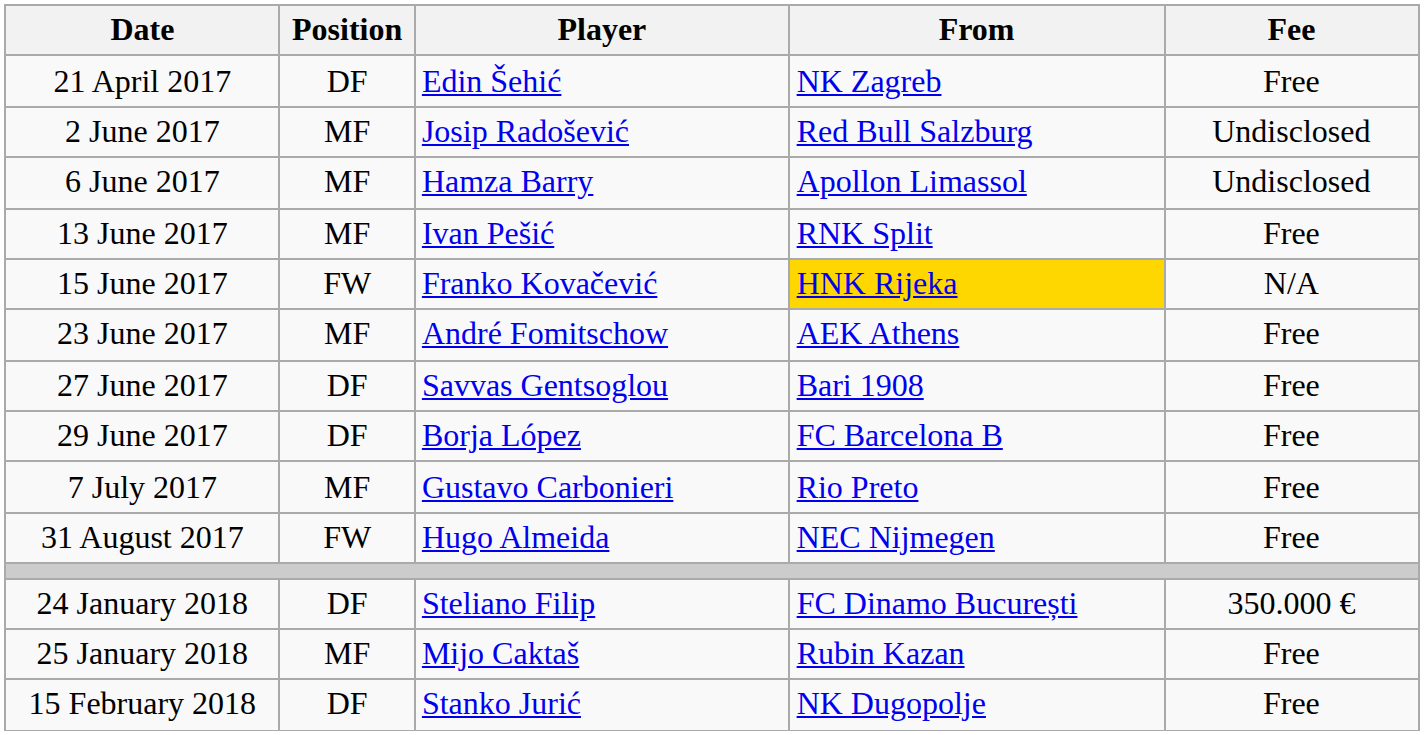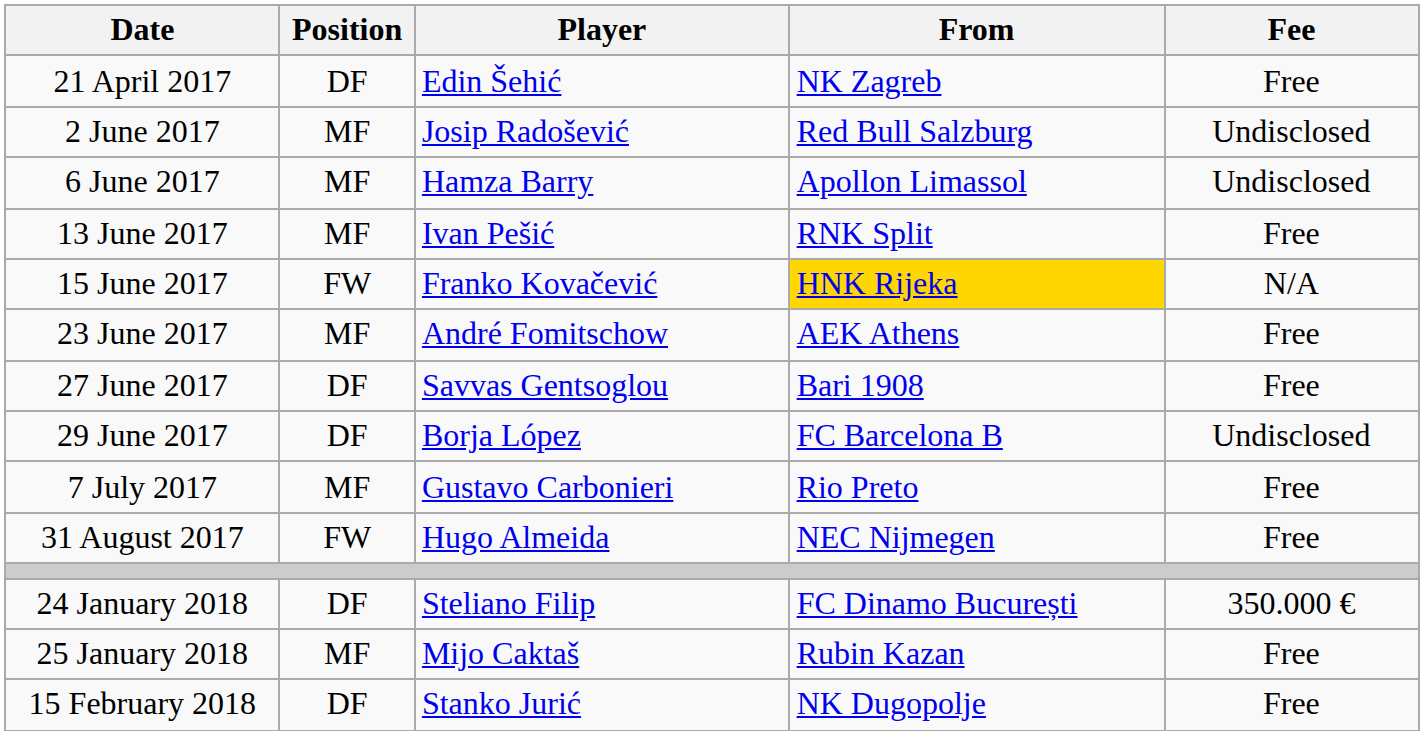29 June 2017 | Fee: Free -> Undisclosed
